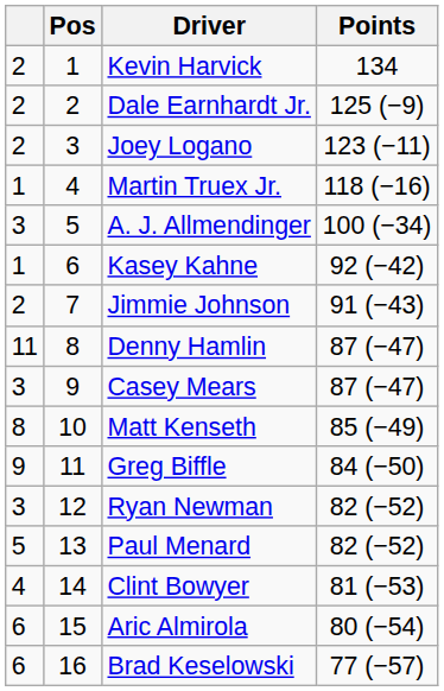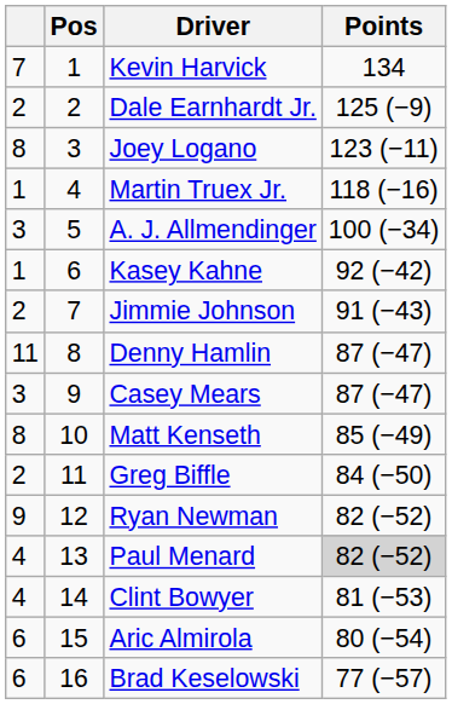Kevin Harvick | column 1: 2 -> 7
Joey Logano | column 1: 2 -> 8
Greg Biffle | column 1: 9 -> 2
Ryan Newman | column 1: 3 -> 9
Paul Menard | column 1: 5 -> 4
Paul Menard | Points: no background -> lightgrey background
